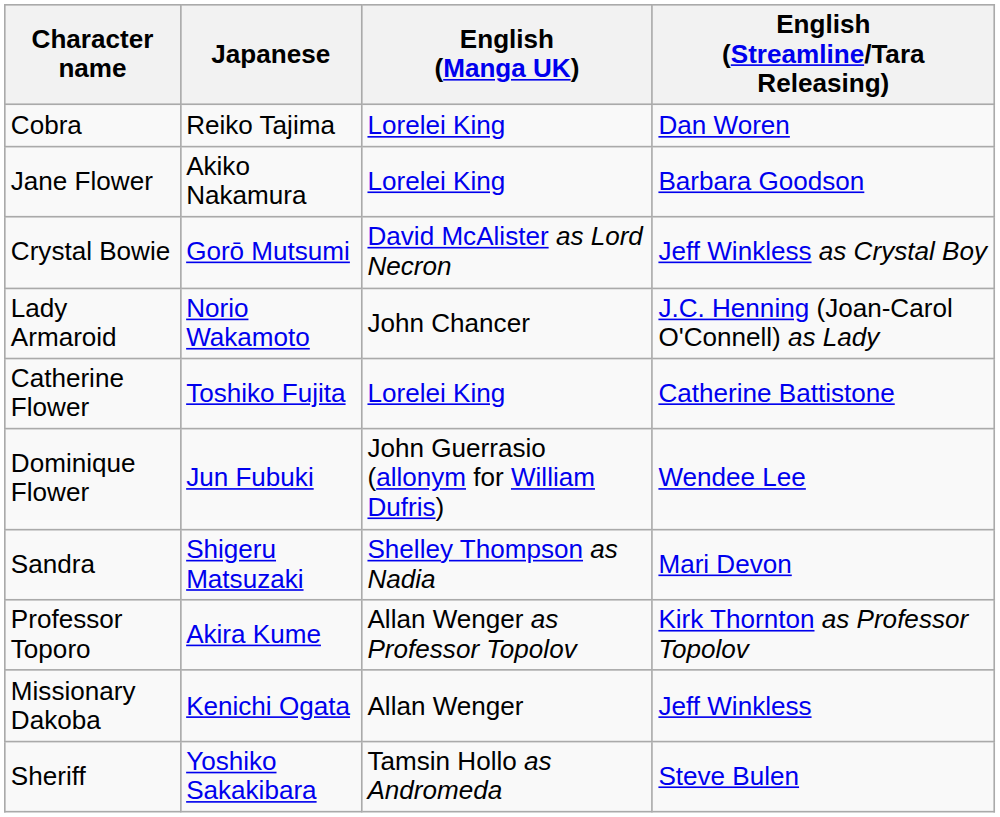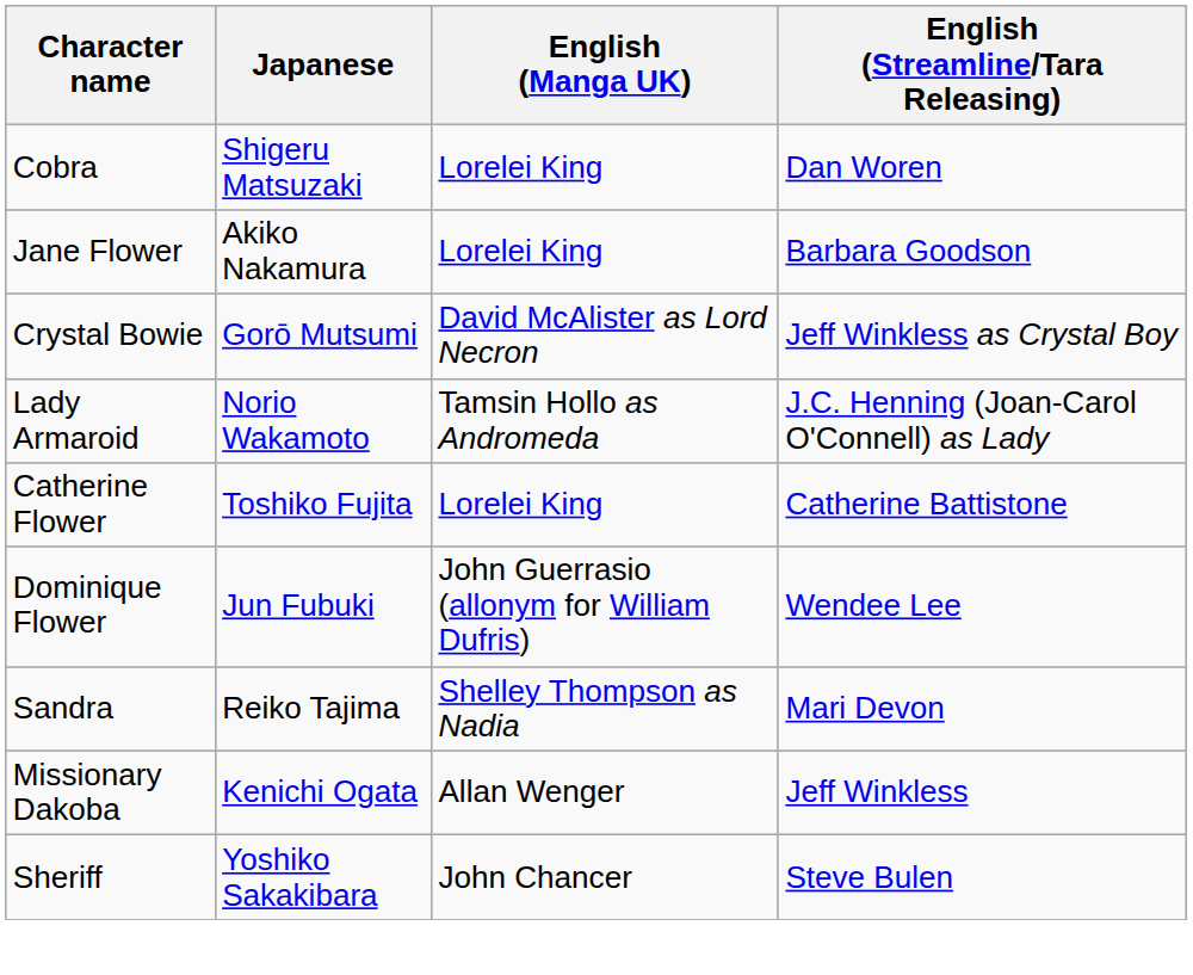Cobra | Japanese: Reiko Tajima -> Shigeru Matsuzaki
Lady Armaroid | English (Manga UK): John Chancer -> Tamsin Hollo as Andromeda
Sandra | Japanese: Shigeru Matsuzaki -> Reiko Tajima
- row: Professor Toporo | Akira Kume | Allan Wenger as Professor Topolov | Kirk Thornton as Professor Topolov
Sheriff | English (Manga UK): Tamsin Hollo as Andromeda -> John Chancer
